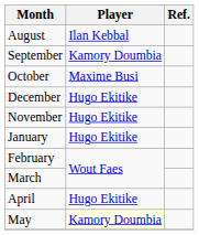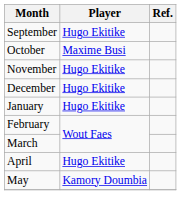- row: August | Ilan Kebbal
September | Player: Kamory Doumbia -> Hugo Ekitike
rows swapped: November <-> December
May | Player: lightyellow background -> no background
